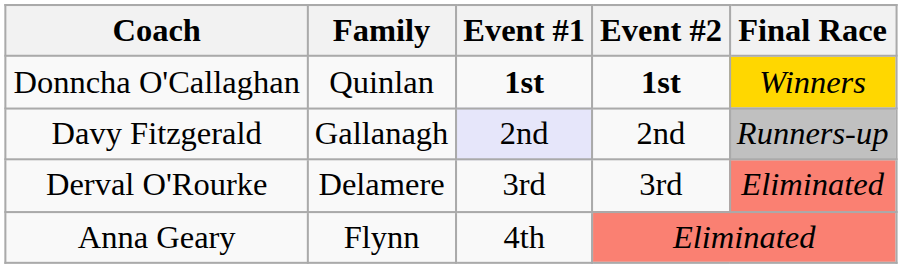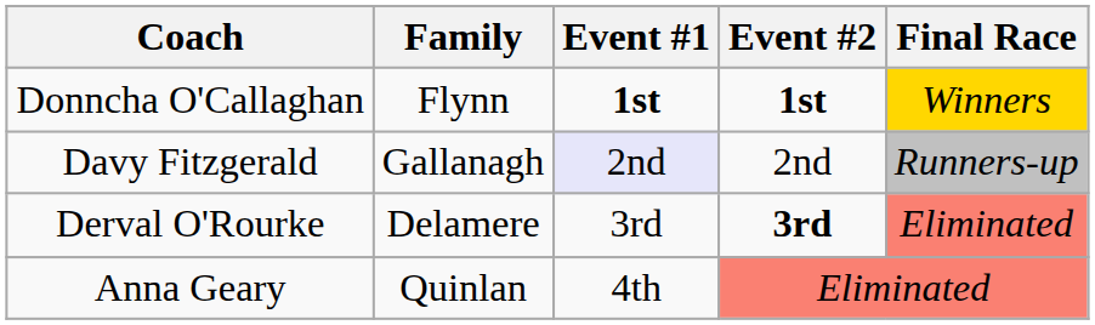Donncha O'Callaghan | Family: Quinlan -> Flynn
Derval O'Rourke | Event #2: normal -> bold
Anna Geary | Family: Flynn -> Quinlan
